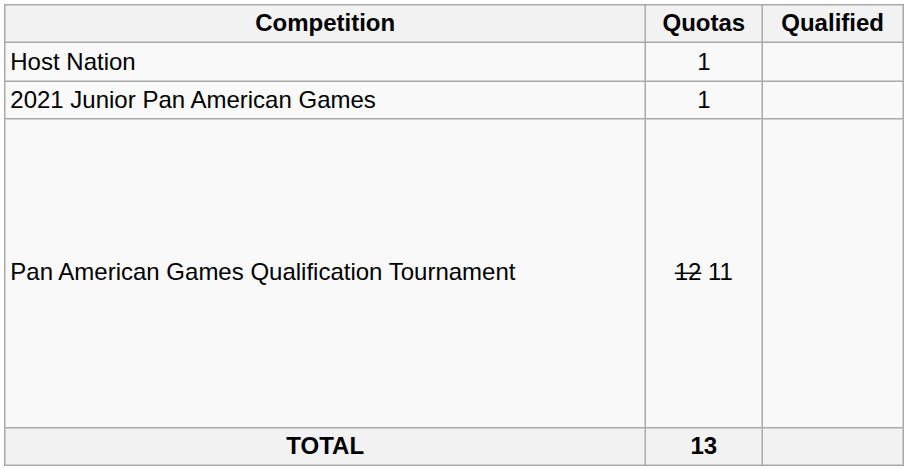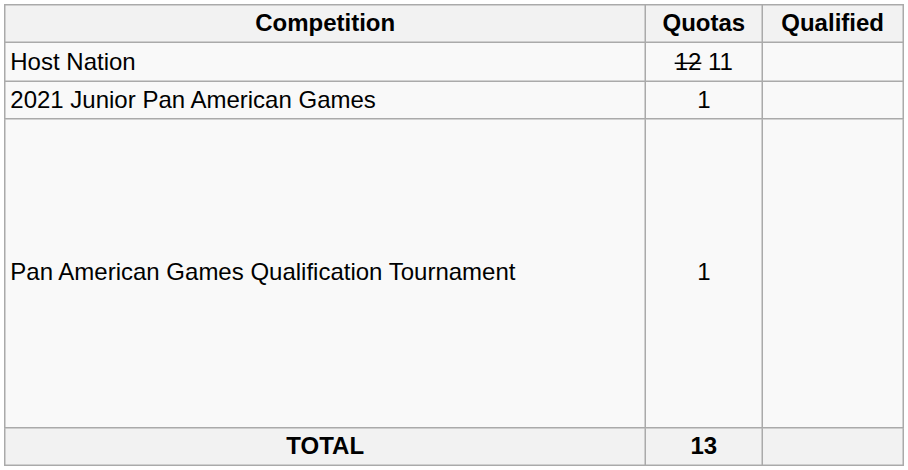Host Nation | Quotas: 1 -> 12 11
Pan American Games Qualification Tournament | Quotas: 12 11 -> 1
